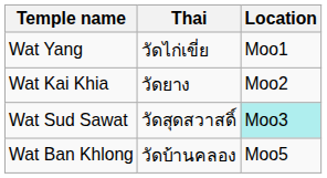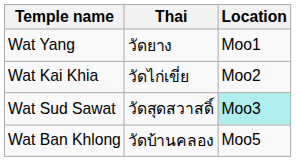Wat Yang | Thai: วัดไก่เขี่ย -> วัดยาง
Wat Kai Khia | Thai: วัดยาง -> วัดไก่เขี่ย
